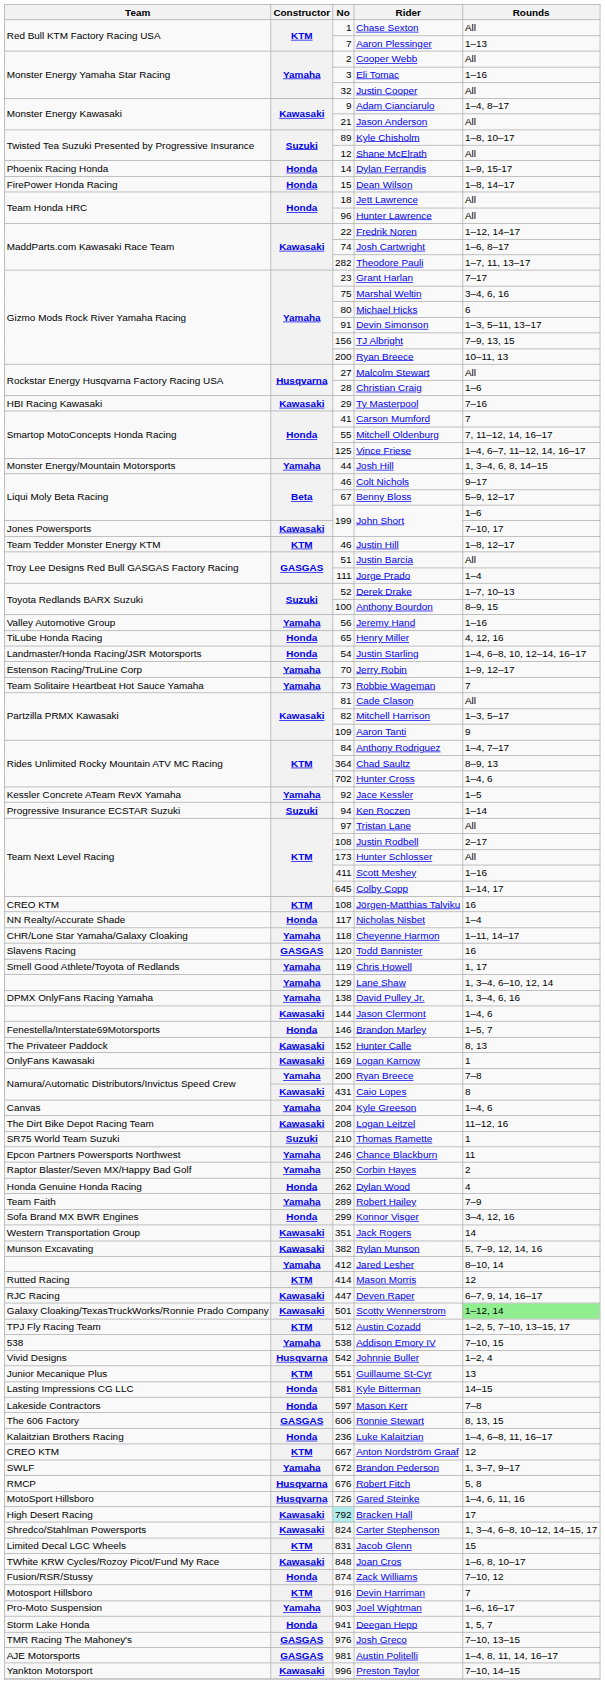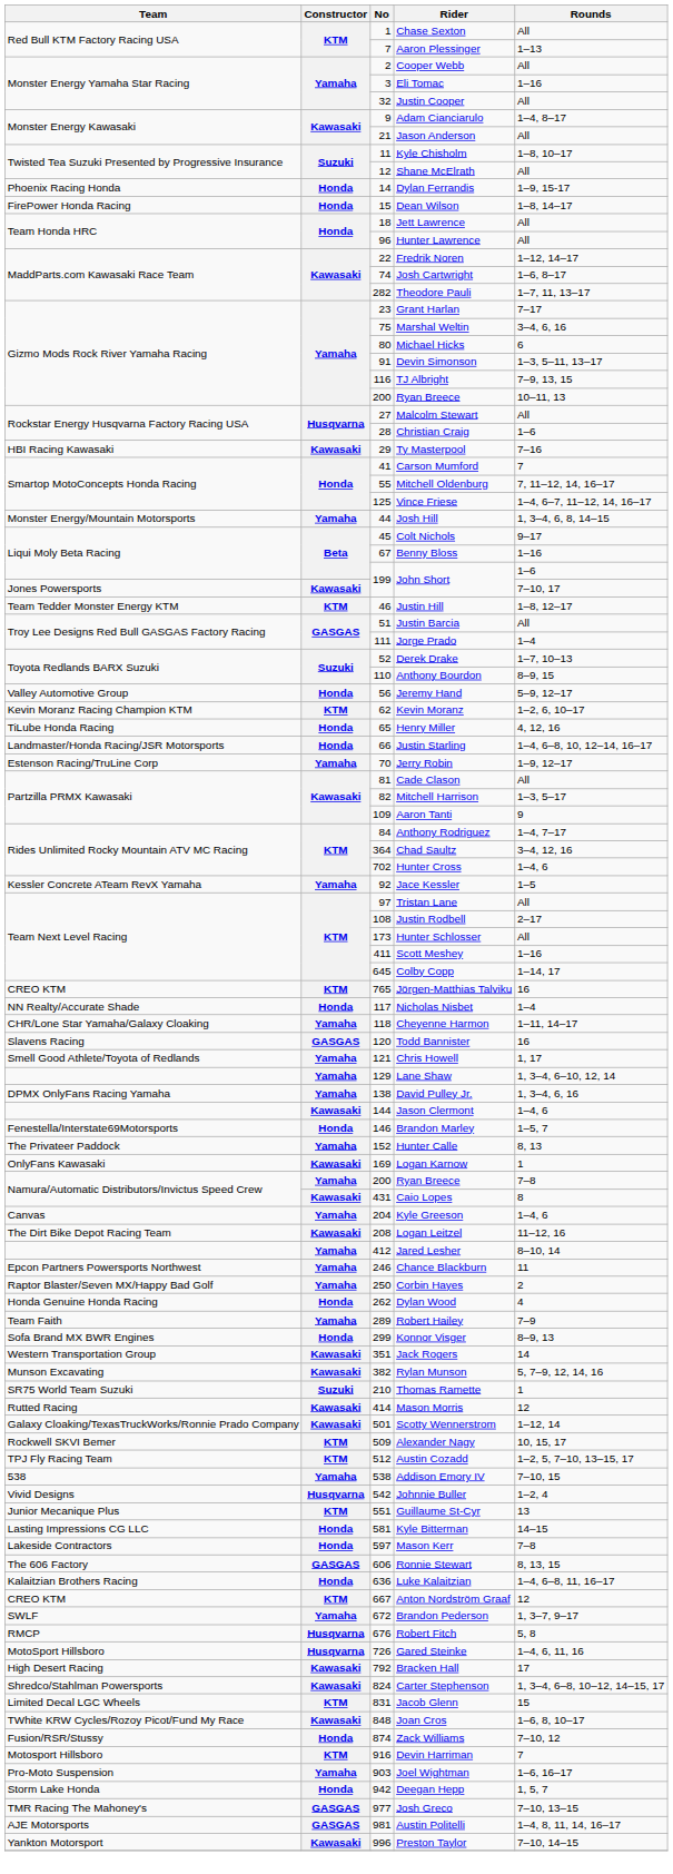Kyle Chisholm | No: 89 -> 11
TJ Albright | No: 156 -> 116
Colt Nichols | No: 46 -> 45
Benny Bloss | Rounds: 5–9, 12–17 -> 1–16
Anthony Bourdon | No: 100 -> 110
Jeremy Hand | Constructor: Yamaha -> Honda
Jeremy Hand | Rounds: 1–16 -> 5–9, 12–17
+ row: Kevin Moranz Racing Champion KTM | KTM | 62 | Kevin Moranz | 1–2, 6, 10–17
Justin Starling | No: 54 -> 66
- row: Team Solitaire Heartbeat Hot Sauce Yamaha | Yamaha | 73 | Robbie Wageman | 7
Chad Saultz | Rounds: 8–9, 13 -> 3–4, 12, 16
- row: Progressive Insurance ECSTAR Suzuki | Suzuki | 94 | Ken Roczen | 1–14
Jörgen-Matthias Talviku | No: 108 -> 765
Chris Howell | No: 119 -> 121
Hunter Calle | Constructor: Kawasaki -> Yamaha
rows swapped: Thomas Ramette <-> Jared Lesher
Konnor Visger | Rounds: 3–4, 12, 16 -> 8–9, 13
Mason Morris | Constructor: KTM -> Kawasaki
- row: RJC Racing | Kawasaki | 447 | Deven Raper | 6–7, 9, 14, 16–17
Scotty Wennerstrom | Rounds: lightgreen background -> no background
+ row: Rockwell SKVI Bemer | KTM | 509 | Alexander Nagy | 10, 15, 17
Luke Kalaitzian | No: 236 -> 636
Bracken Hall | No: paleturquoise background -> no background
Deegan Hepp | No: 941 -> 942
Josh Greco | No: 976 -> 977
